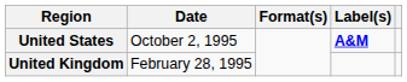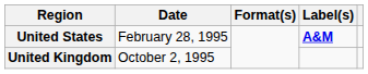United States | Date: October 2, 1995 -> February 28, 1995
United Kingdom | Date: February 28, 1995 -> October 2, 1995
